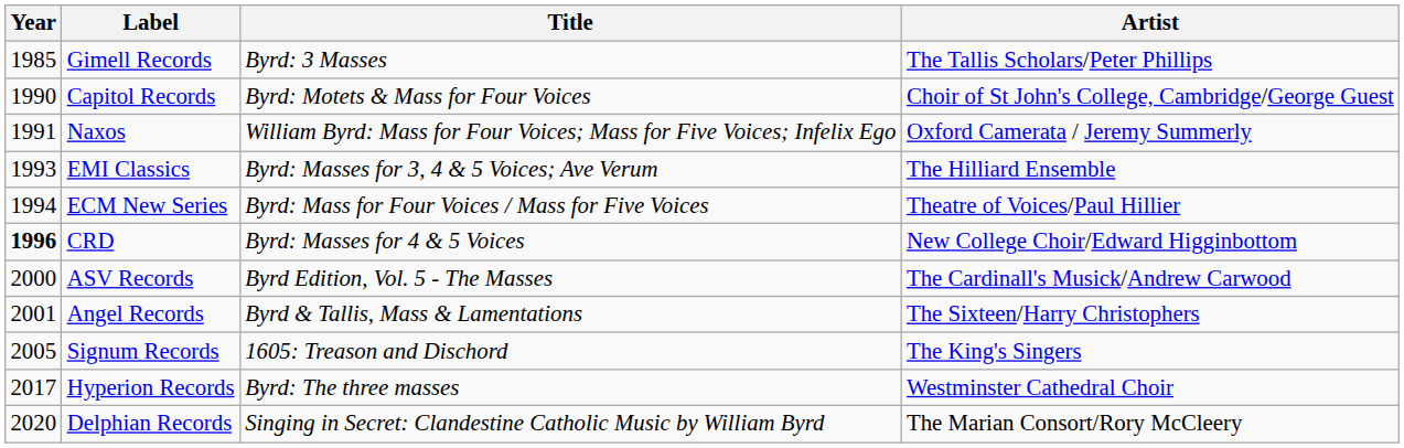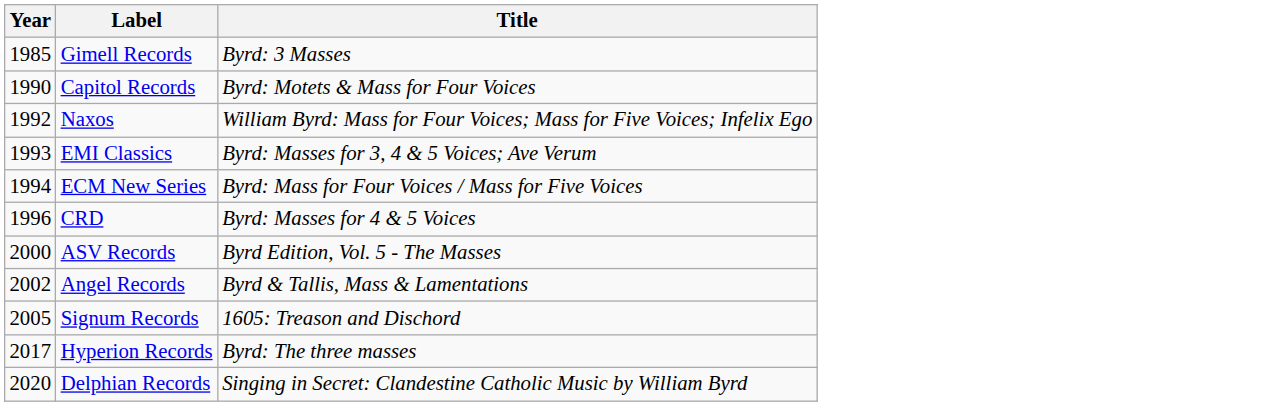- column: Artist | The Tallis Scholars/Peter Phillips | Choir of St John's College, Cambridge/George Guest | Oxford Camerata / Jeremy Summerly | The Hilliard Ensemble | Theatre of Voices/Paul Hillier | New College Choir/Edward Higginbottom | The Cardinall's Musick/Andrew Carwood | The Sixteen/Harry Christophers | The King's Singers | Westminster Cathedral Choir | The Marian Consort/Rory McCleery
Naxos | Year: 1991 -> 1992
CRD | Year: bold -> normal
Angel Records | Year: 2001 -> 2002
